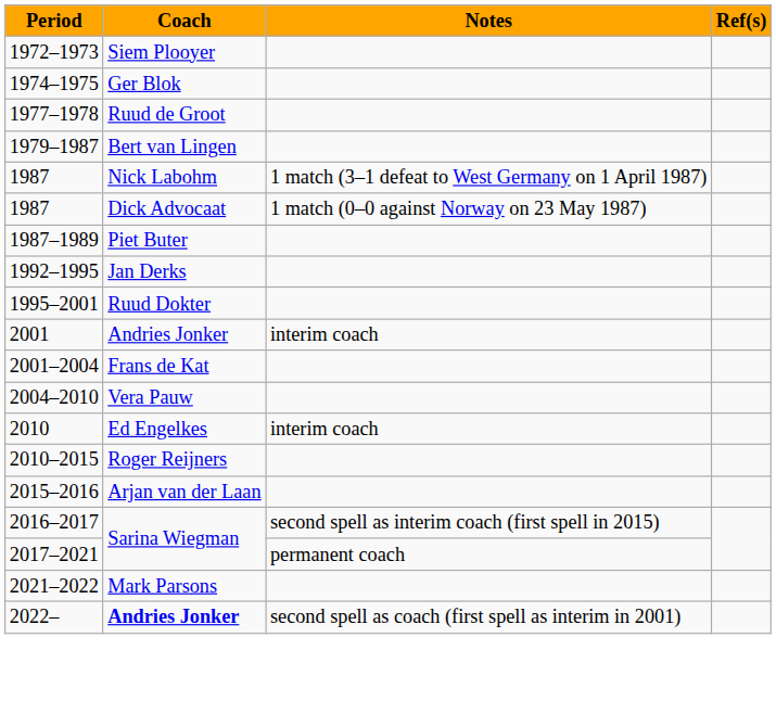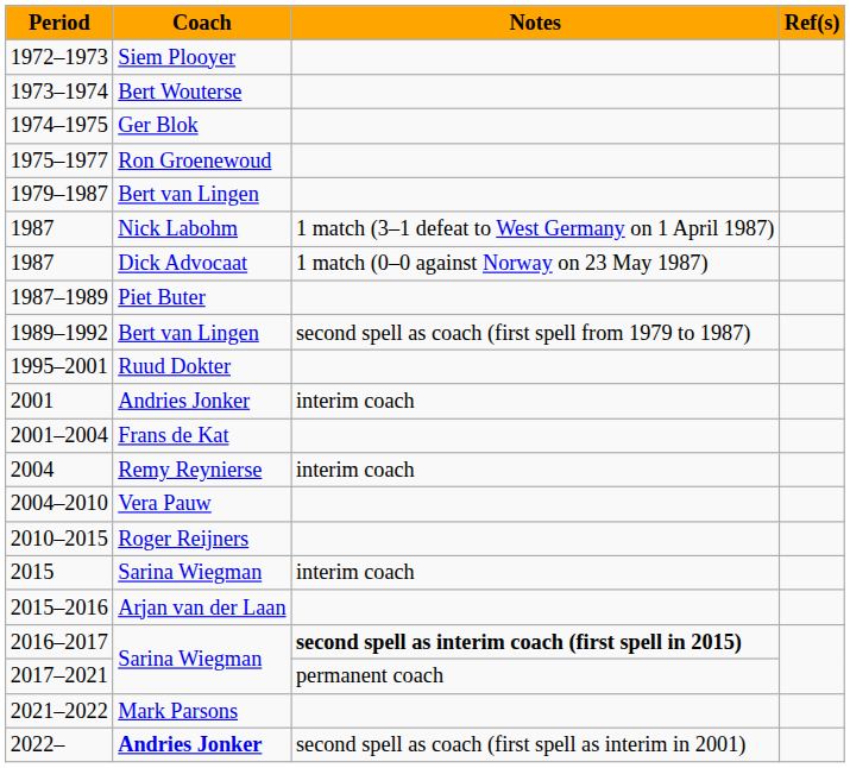+ row: 1973–1974 | Bert Wouterse
+ row: 1975–1977 | Ron Groenewoud
- row: 1977–1978 | Ruud de Groot
+ row: 1989–1992 | Bert van Lingen | second spell as coach (first spell from 1979 to 1987)
- row: 1992–1995 | Jan Derks
+ row: 2004 | Remy Reynierse | interim coach
- row: 2010 | Ed Engelkes | interim coach
+ row: 2015 | Sarina Wiegman | interim coach
2016–2017 | Notes: normal -> bold
